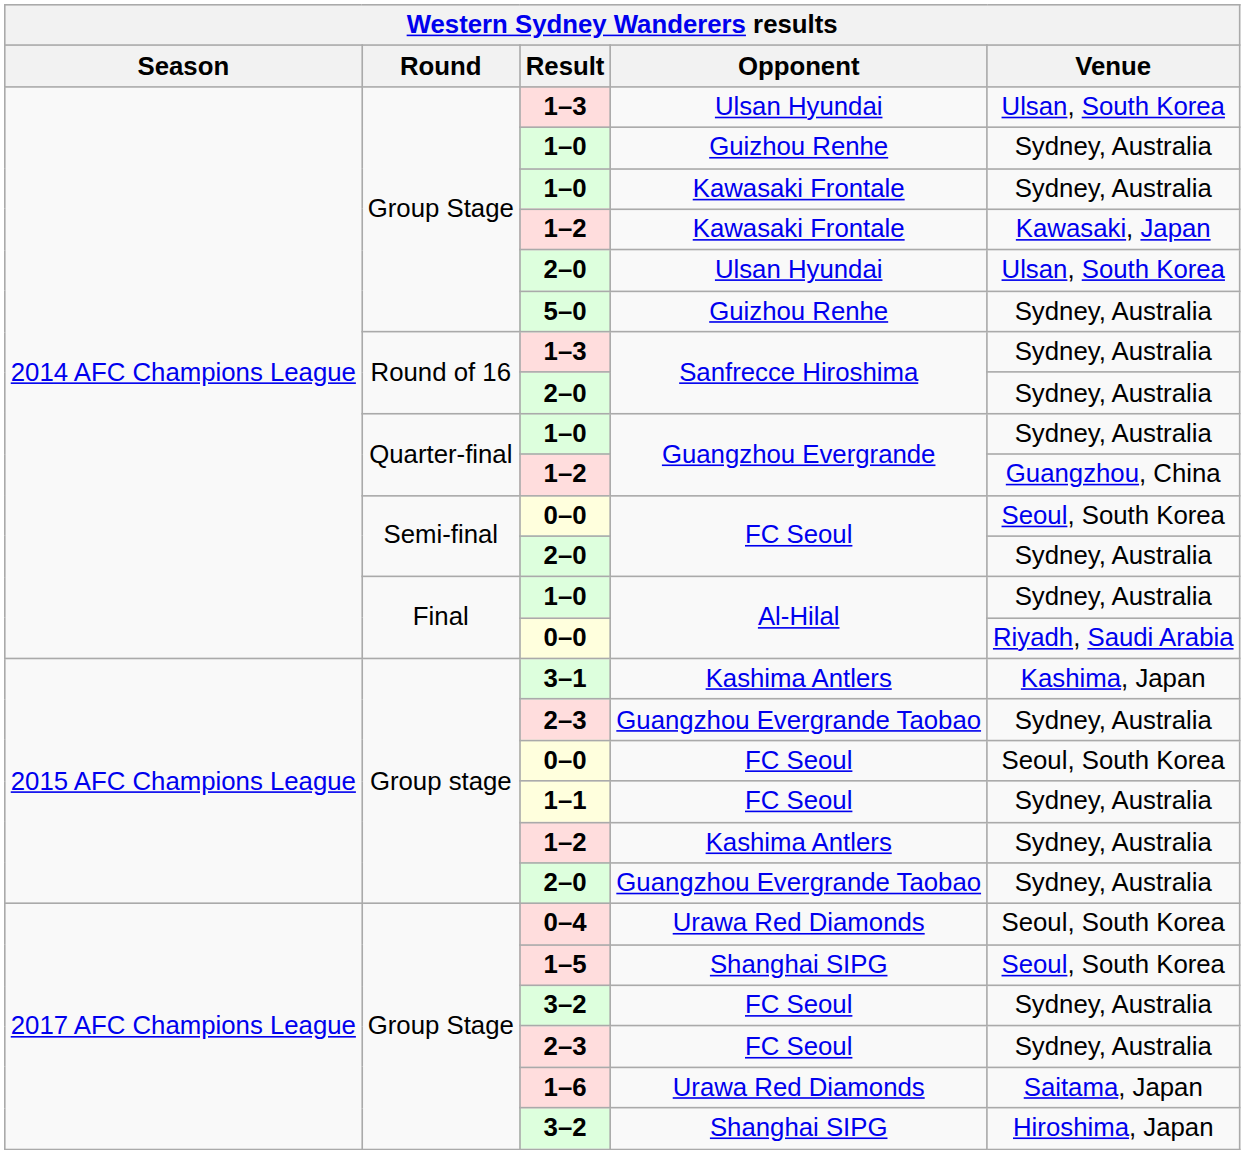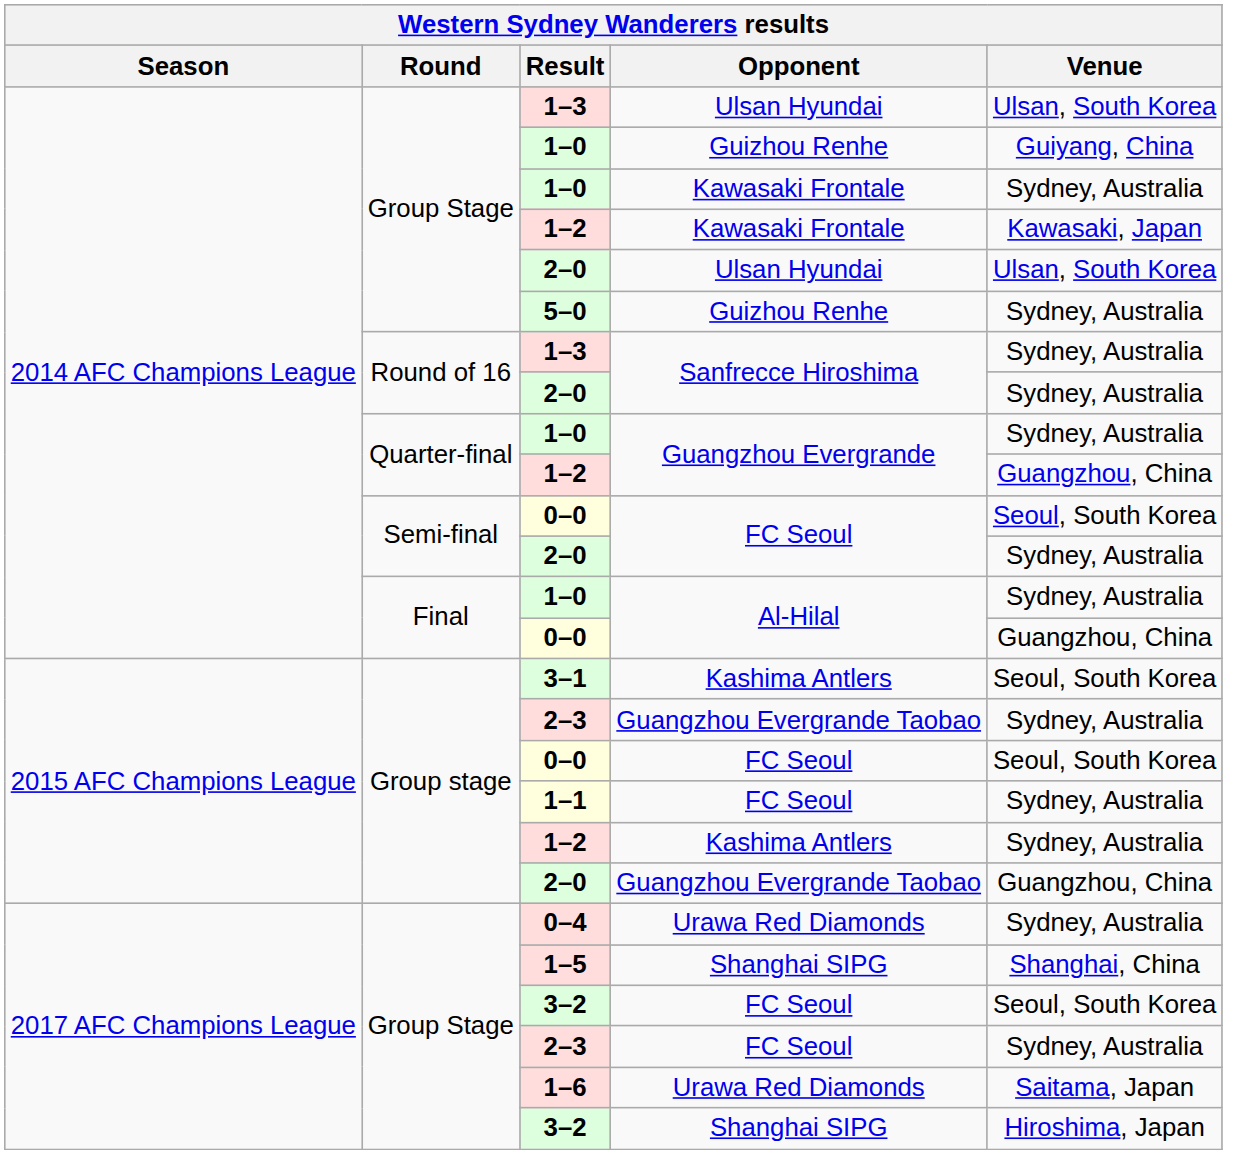1–0 / Guizhou Renhe | Venue: Sydney, Australia -> Guiyang, China
0–0 / Al-Hilal | Venue: Riyadh, Saudi Arabia -> Guangzhou, China
3–1 | Venue: Kashima, Japan -> Seoul, South Korea
2–0 / Guangzhou Evergrande Taobao | Venue: Sydney, Australia -> Guangzhou, China
0–4 | Venue: Seoul, South Korea -> Sydney, Australia
1–5 | Venue: Seoul, South Korea -> Shanghai, China
3–2 / FC Seoul | Venue: Sydney, Australia -> Seoul, South Korea
